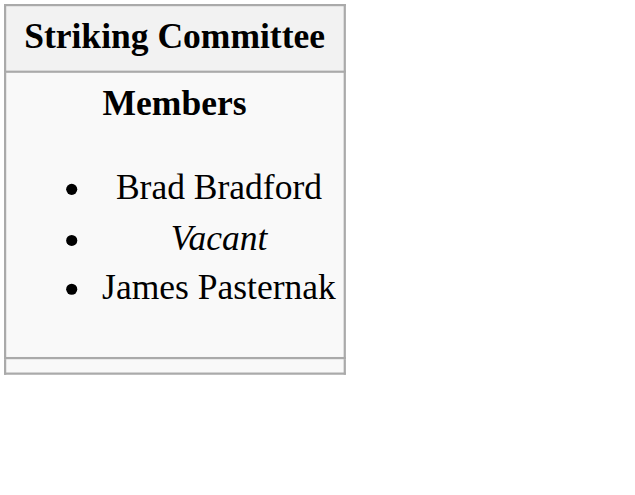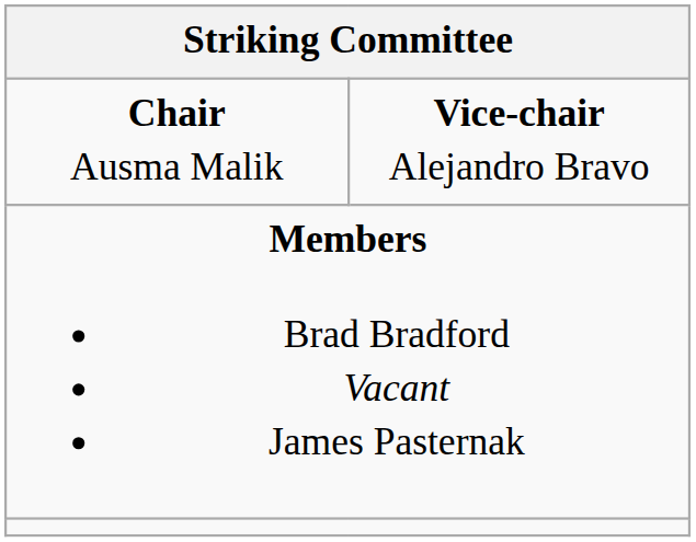+ row: Chair Ausma Malik | Vice-chair Alejandro Bravo
